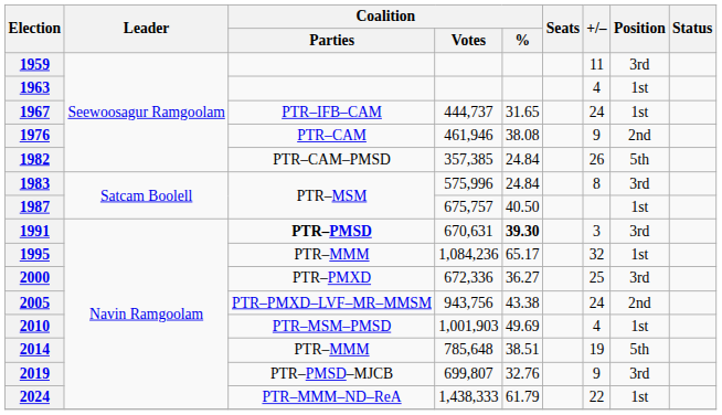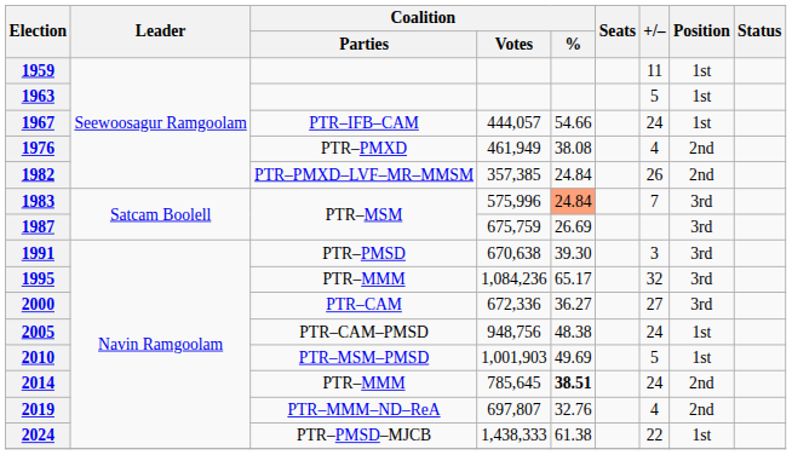1959 | Position: 3rd -> 1st
1963 | +/–: 4 -> 5
1967 | Coalition / Votes: 444,737 -> 444,057
1967 | Coalition / %: 31.65 -> 54.66
1976 | Coalition / Parties: PTR–CAM -> PTR–PMXD
1976 | Coalition / Votes: 461,946 -> 461,949
1976 | +/–: 9 -> 4
1982 | Coalition / Parties: PTR–CAM–PMSD -> PTR–PMXD–LVF–MR–MMSM
1982 | Position: 5th -> 2nd
1983 | Coalition / %: no background -> lightsalmon background
1983 | +/–: 8 -> 7
1987 | Coalition / Votes: 675,757 -> 675,759
1987 | Coalition / %: 40.50 -> 26.69
1987 | Position: 1st -> 3rd
1991 | Coalition / Parties: bold -> normal
1991 | Coalition / Votes: 670,631 -> 670,638
1991 | Coalition / %: bold -> normal
1995 | Position: 1st -> 3rd
2000 | Coalition / Parties: PTR–PMXD -> PTR–CAM
2000 | +/–: 25 -> 27
2005 | Coalition / Parties: PTR–PMXD–LVF–MR–MMSM -> PTR–CAM–PMSD
2005 | Coalition / Votes: 943,756 -> 948,756
2005 | Coalition / %: 43.38 -> 48.38
2005 | Position: 2nd -> 1st
2010 | +/–: 4 -> 5
2014 | Coalition / Votes: 785,648 -> 785,645
2014 | Coalition / %: normal -> bold
2014 | +/–: 19 -> 24
2014 | Position: 5th -> 2nd
2019 | Coalition / Parties: PTR–PMSD–MJCB -> PTR–MMM–ND–ReA
2019 | Coalition / Votes: 699,807 -> 697,807
2019 | +/–: 9 -> 4
2019 | Position: 3rd -> 2nd
2024 | Coalition / Parties: PTR–MMM–ND–ReA -> PTR–PMSD–MJCB
2024 | Coalition / %: 61.79 -> 61.38
